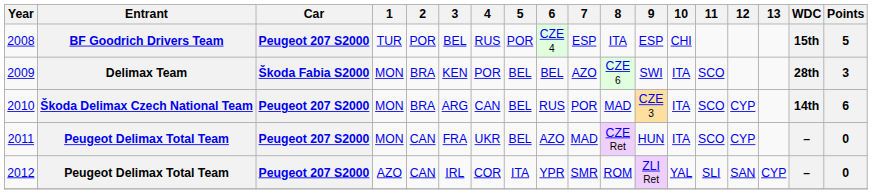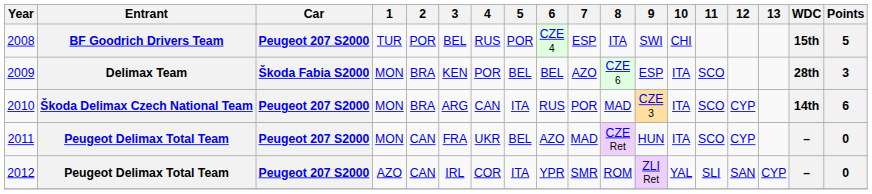2008 | 9: ESP -> SWI
2009 | 9: SWI -> ESP
2010 | 5: BEL -> ITA
